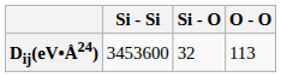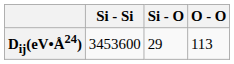Dij(eV•Å24) | Si - O: 32 -> 29
